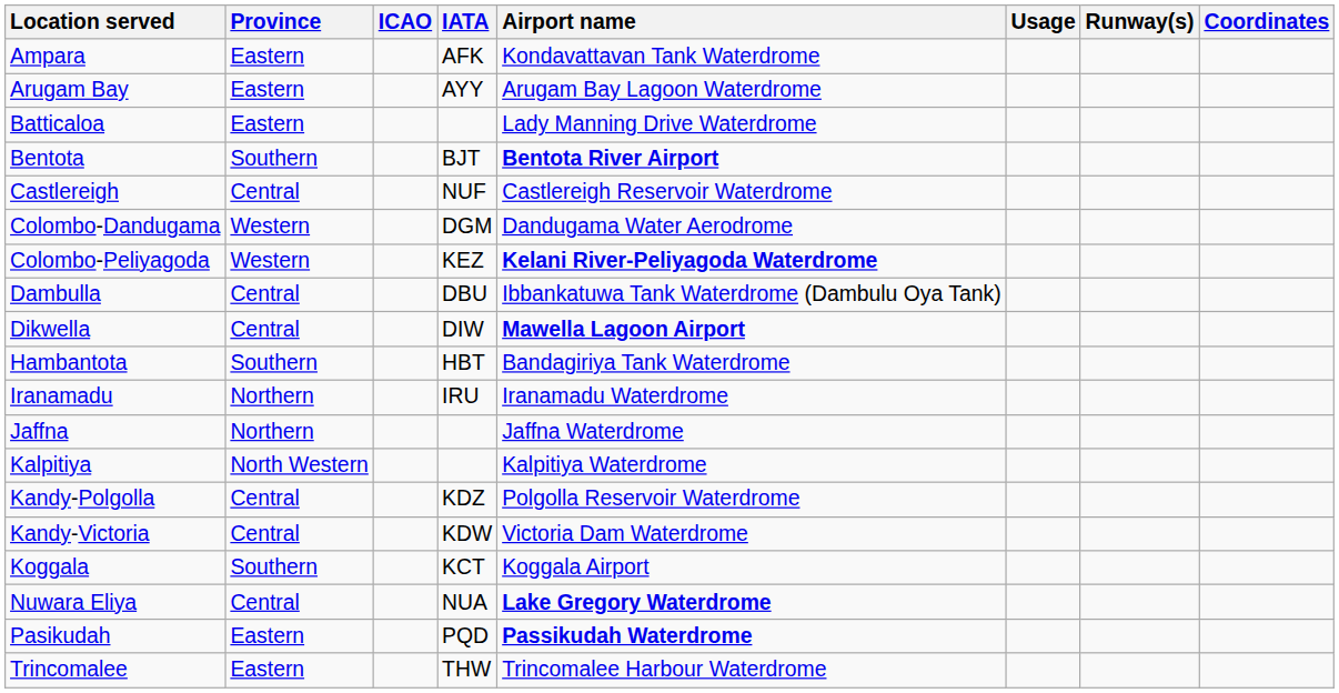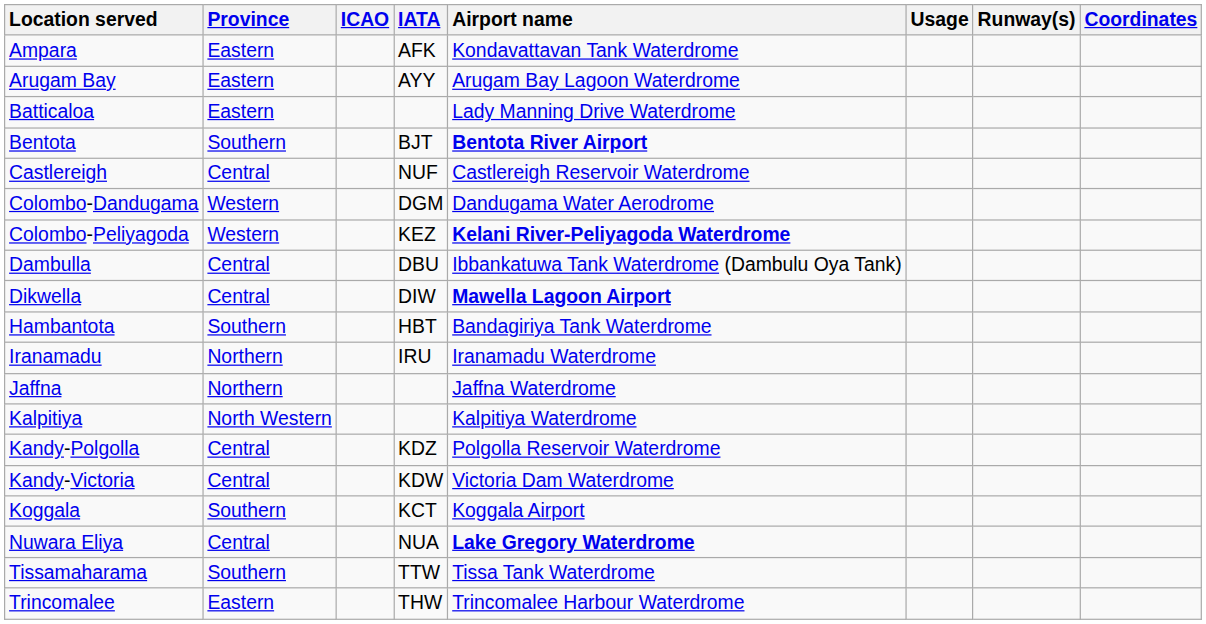- row: Pasikudah | Eastern | PQD | Passikudah Waterdrome
+ row: Tissamaharama | Southern | TTW | Tissa Tank Waterdrome
